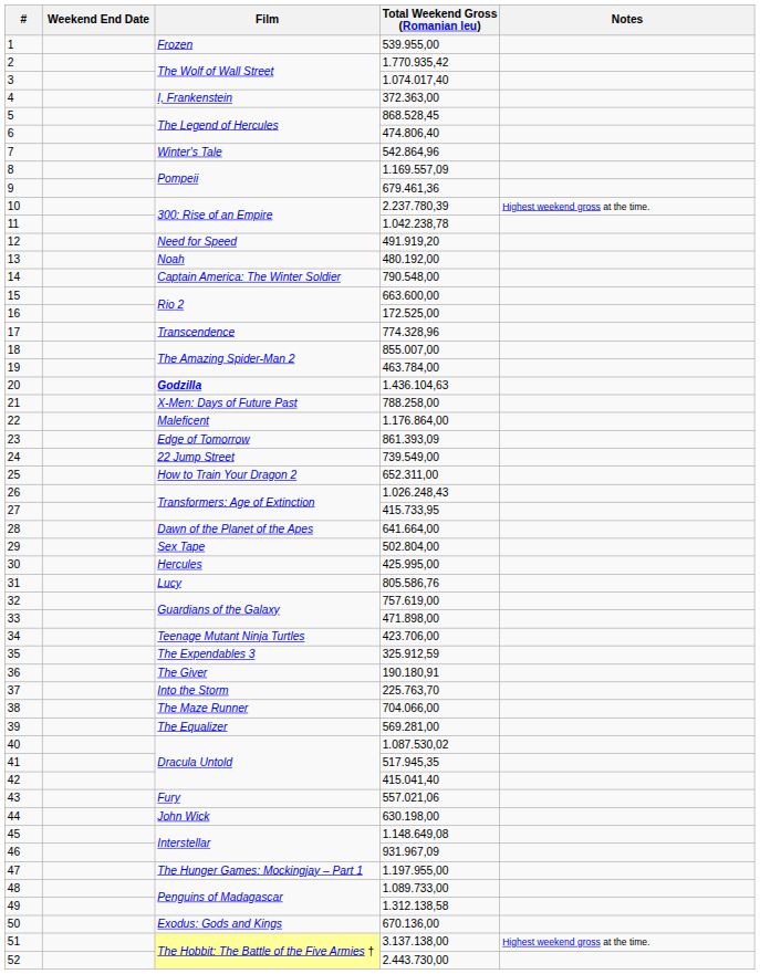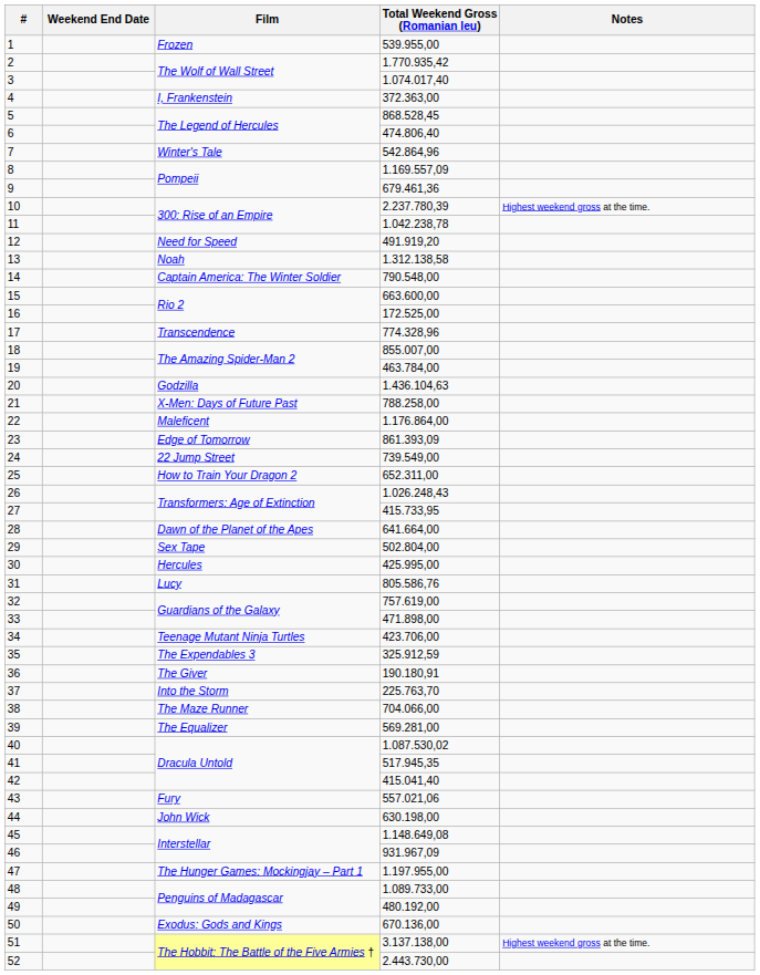13 | Total Weekend Gross (Romanian leu): 480.192,00 -> 1.312.138,58
20 | Film: bold -> normal
49 | Total Weekend Gross (Romanian leu): 1.312.138,58 -> 480.192,00
